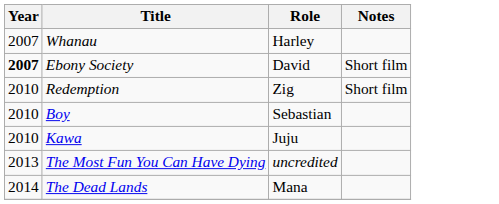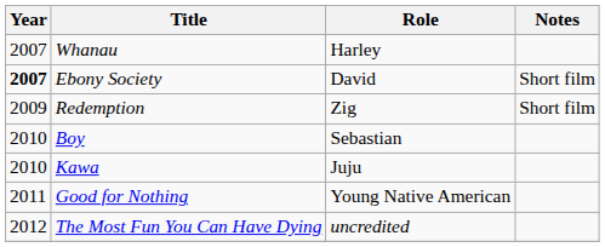Redemption | Year: 2010 -> 2009
+ row: 2011 | Good for Nothing | Young Native American
The Most Fun You Can Have Dying | Year: 2013 -> 2012
- row: 2014 | The Dead Lands | Mana
